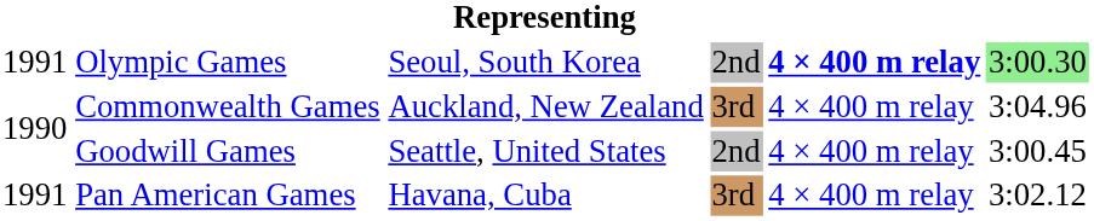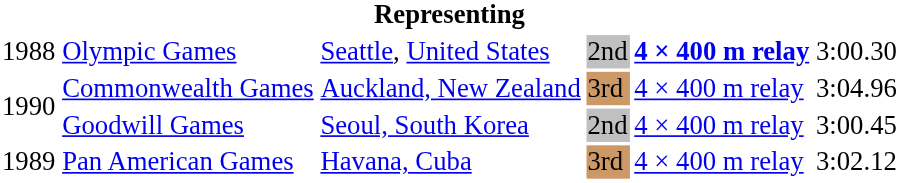Olympic Games | column 1: 1991 -> 1988
Olympic Games | column 3: Seoul, South Korea -> Seattle, United States
Olympic Games | column 6: lightgreen background -> no background
Goodwill Games | column 3: Seattle, United States -> Seoul, South Korea
Pan American Games | column 1: 1991 -> 1989
